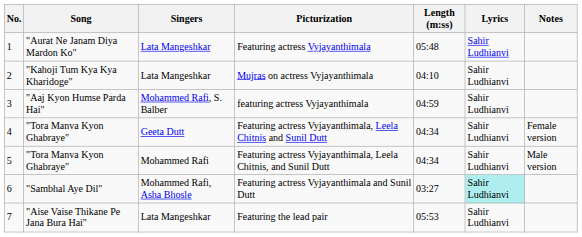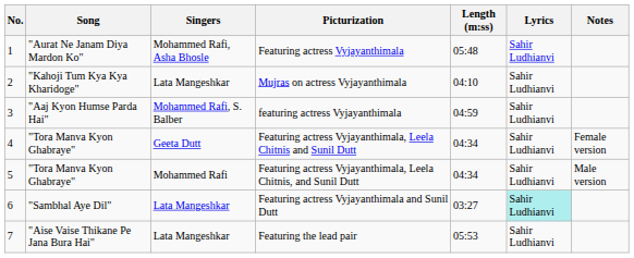Featuring actress Vyjayanthimala | Singers: Lata Mangeshkar -> Mohammed Rafi, Asha Bhosle
Featuring actress Vyjayanthimala and Sunil Dutt | Singers: Mohammed Rafi, Asha Bhosle -> Lata Mangeshkar
